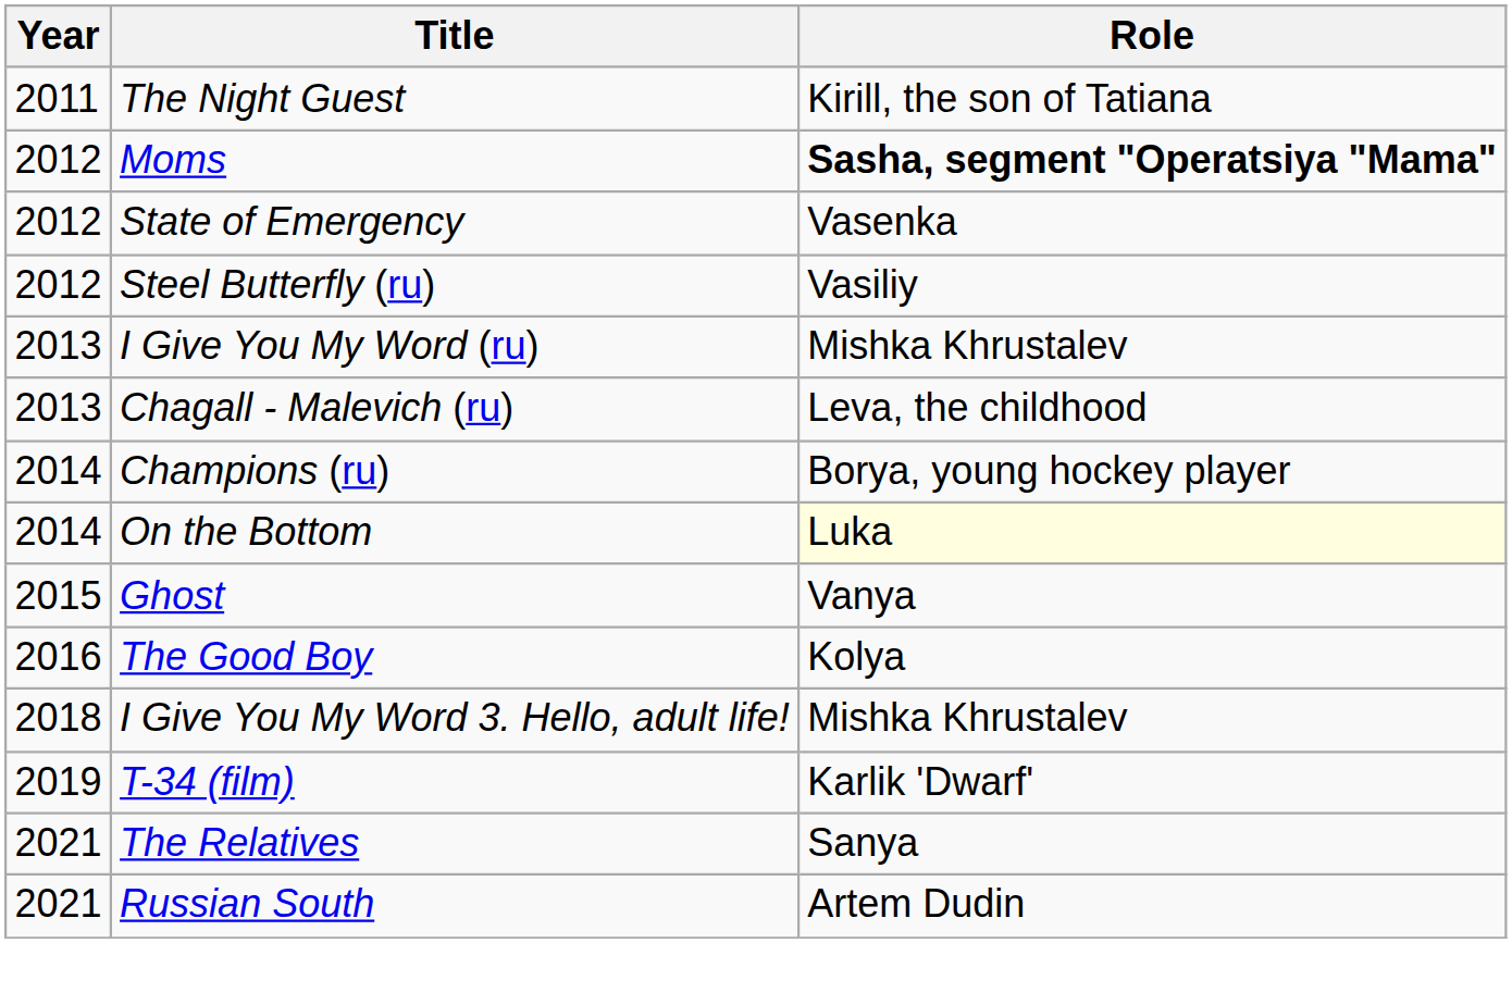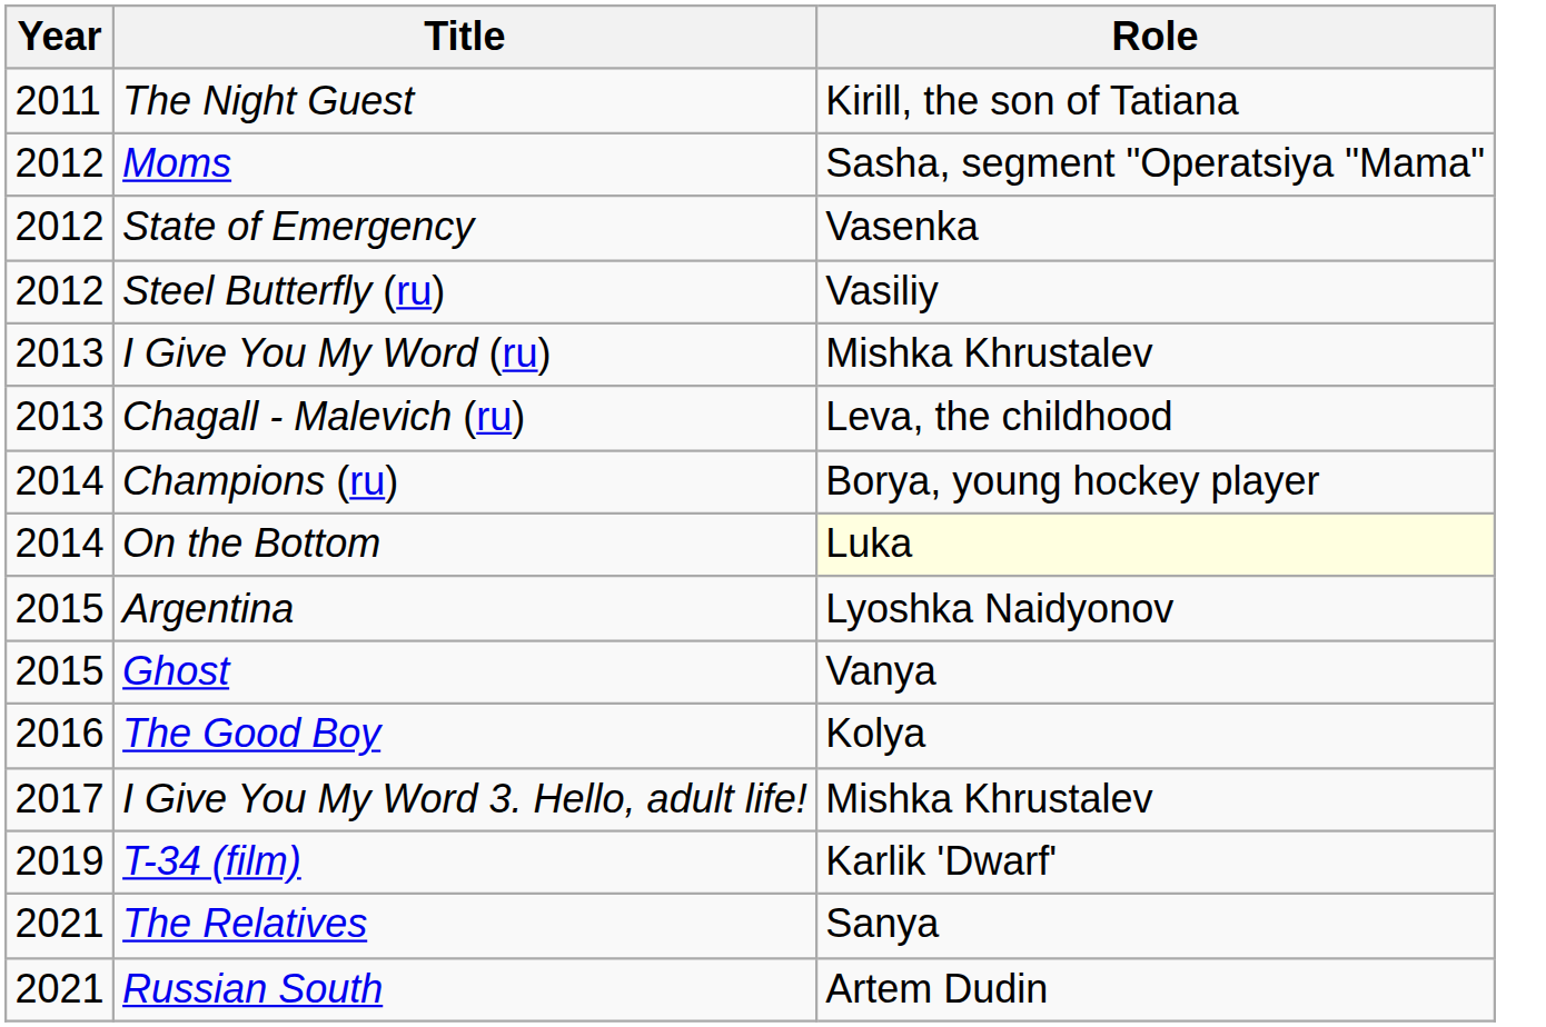Moms | Role: bold -> normal
+ row: 2015 | Argentina | Lyoshka Naidyonov
I Give You My Word 3. Hello, adult life! | Year: 2018 -> 2017
